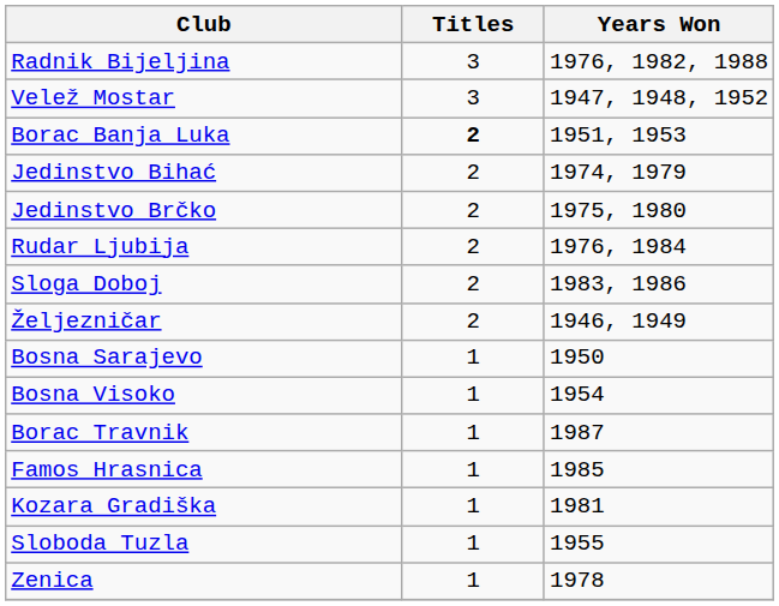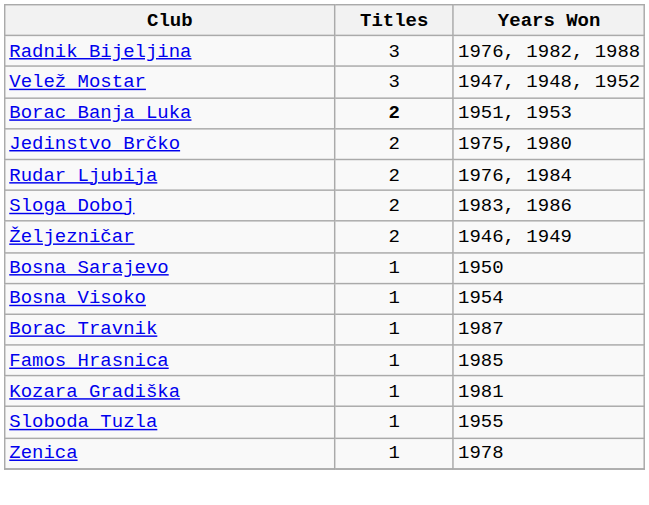- row: Jedinstvo Bihać | 2 | 1974, 1979
